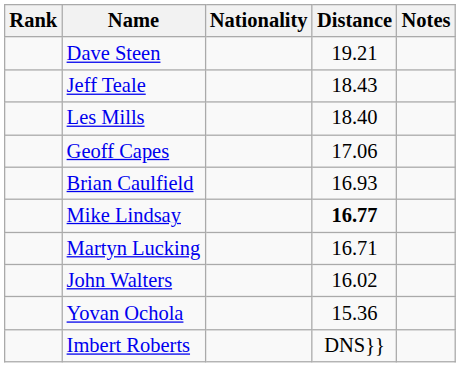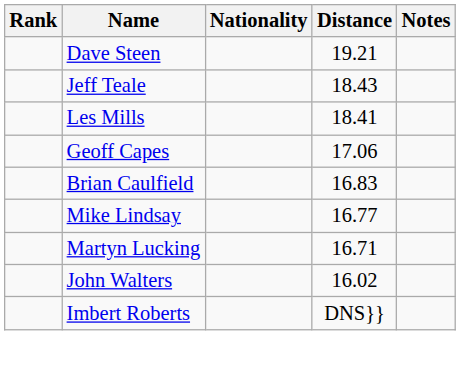Les Mills | Distance: 18.40 -> 18.41
Brian Caulfield | Distance: 16.93 -> 16.83
Mike Lindsay | Distance: bold -> normal
- row: Yovan Ochola | 15.36
